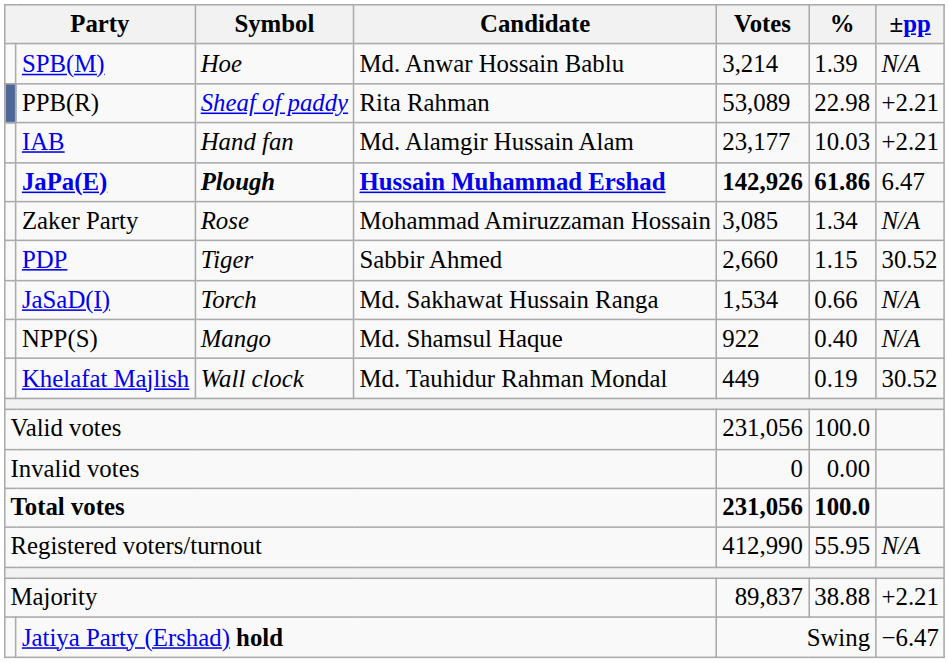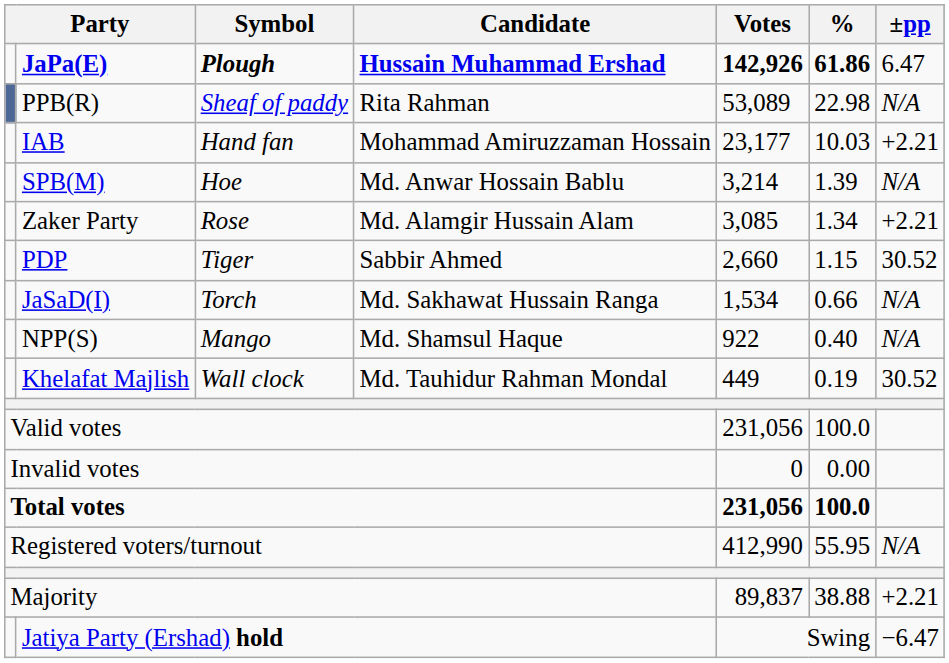rows swapped: JaPa(E) <-> SPB(M)
PPB(R) | ±pp: +2.21 -> N/A
IAB | Candidate: Md. Alamgir Hussain Alam -> Mohammad Amiruzzaman Hossain
Zaker Party | Candidate: Mohammad Amiruzzaman Hossain -> Md. Alamgir Hussain Alam
Zaker Party | ±pp: N/A -> +2.21
